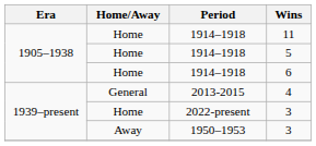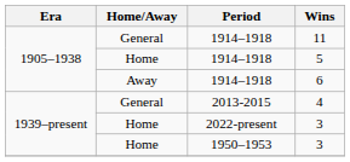11 | Home/Away: Home -> General
6 | Home/Away: Home -> Away
1950–1953 / 3 | Home/Away: Away -> Home
